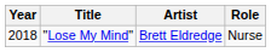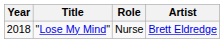columns swapped: Artist <-> Role
